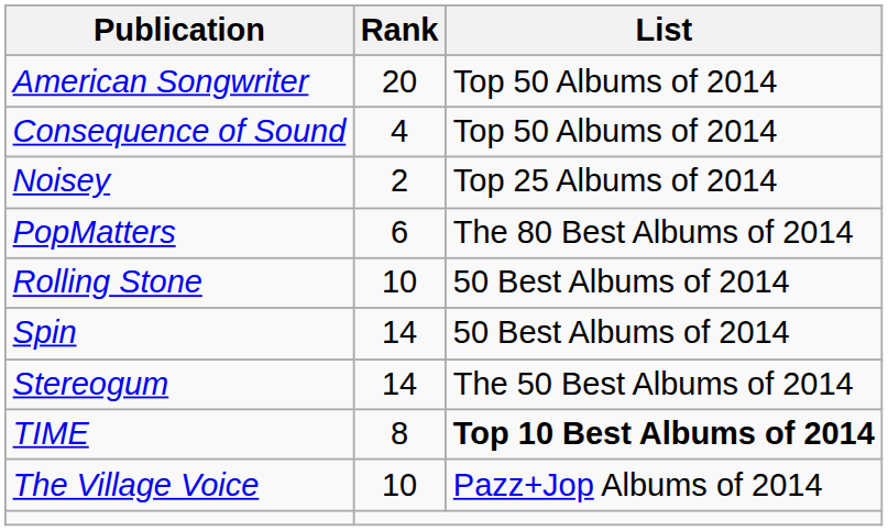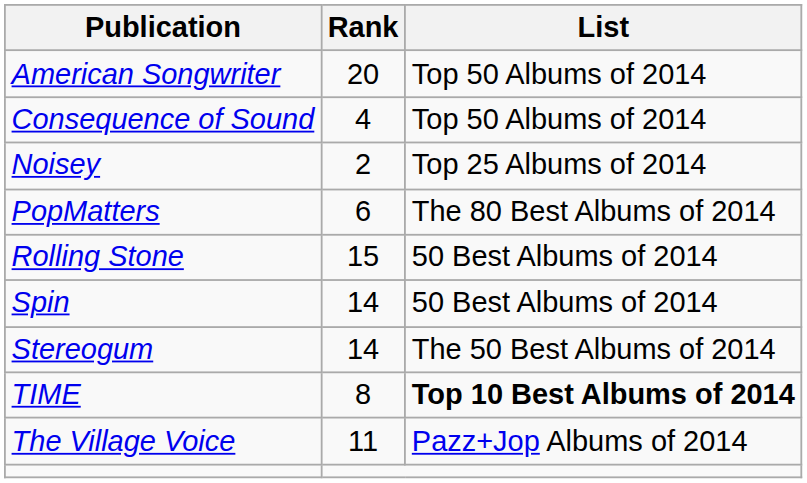Rolling Stone | Rank: 10 -> 15
The Village Voice | Rank: 10 -> 11
